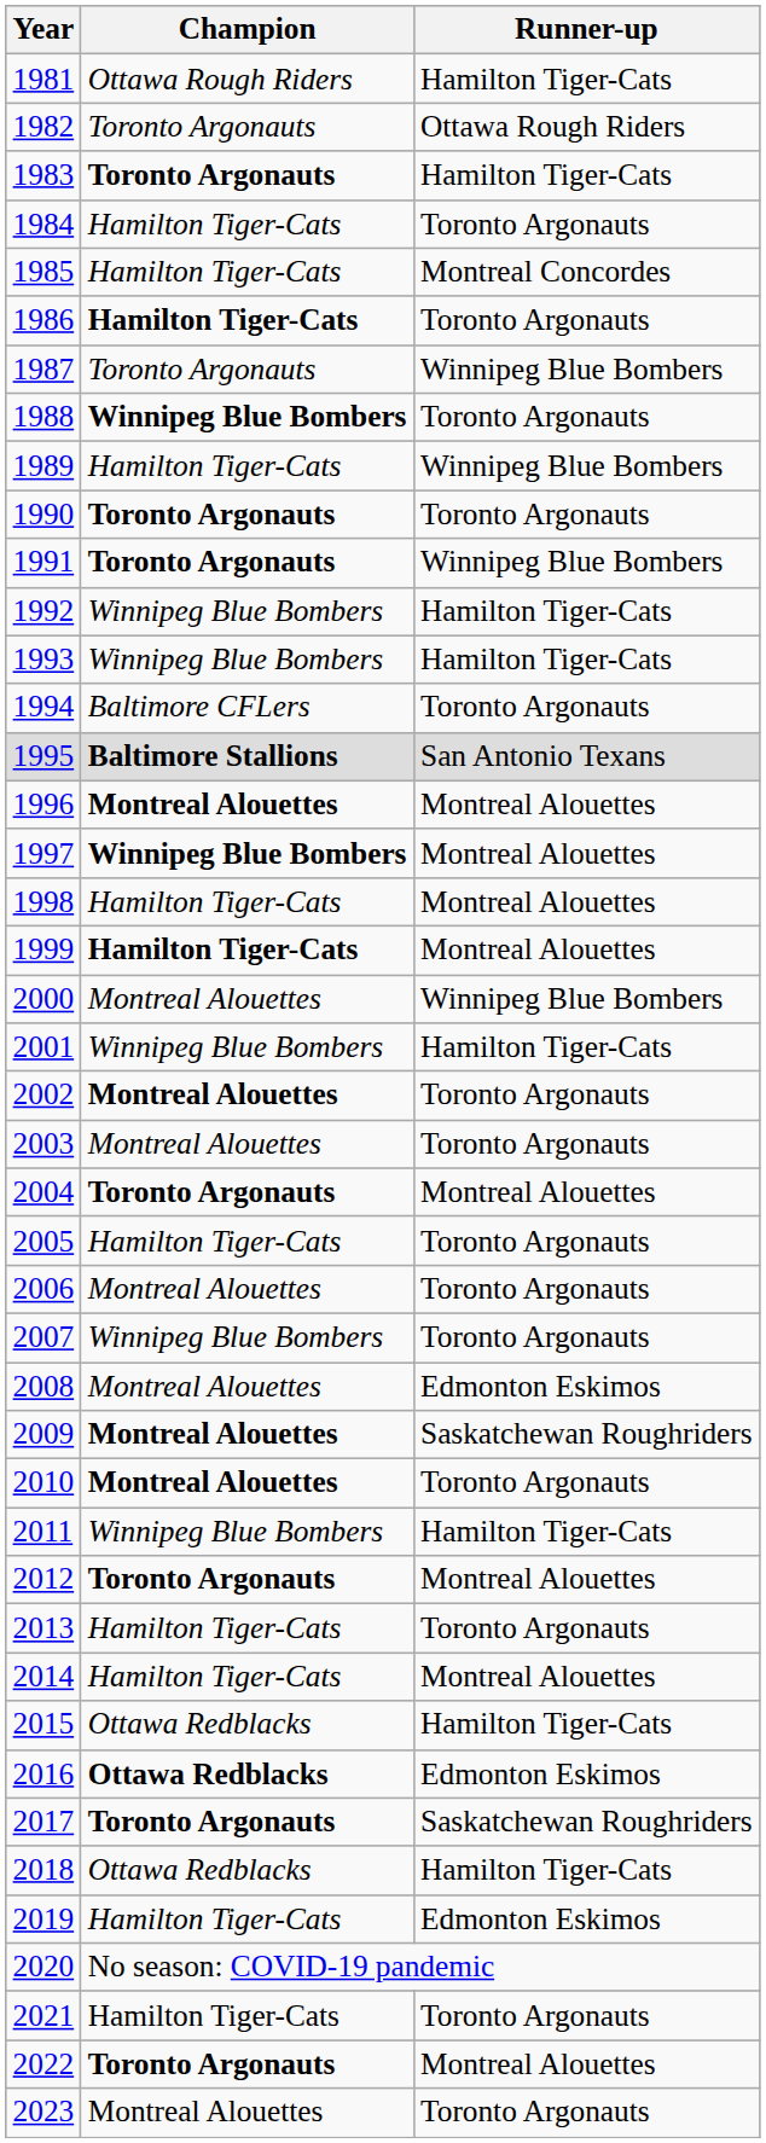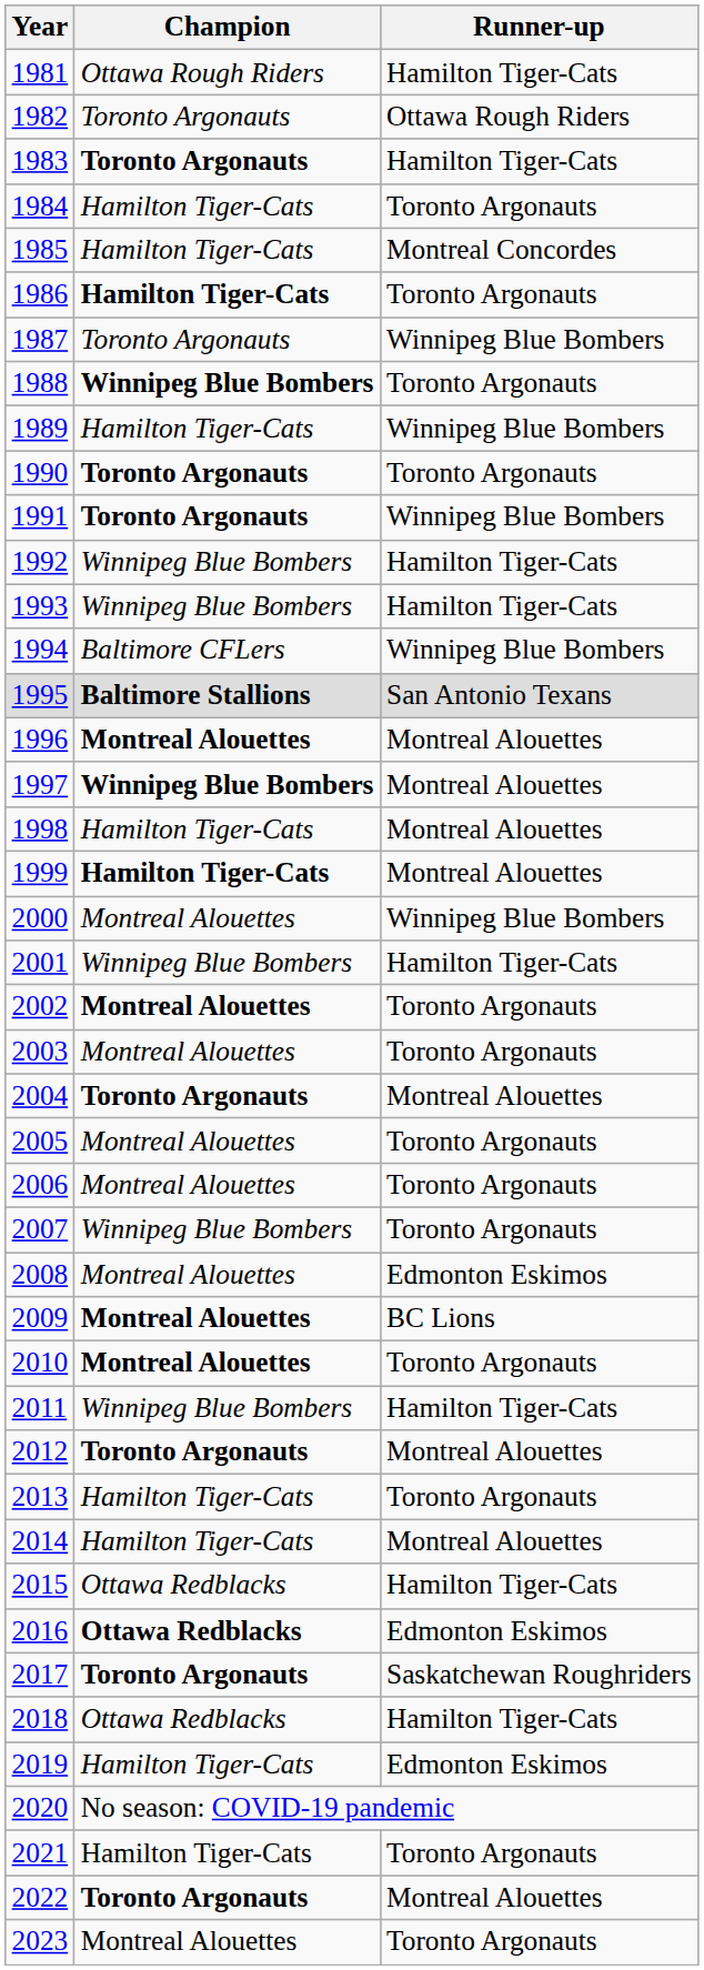1994 | Runner-up: Toronto Argonauts -> Winnipeg Blue Bombers
2005 | Champion: Hamilton Tiger-Cats -> Montreal Alouettes
2009 | Runner-up: Saskatchewan Roughriders -> BC Lions
